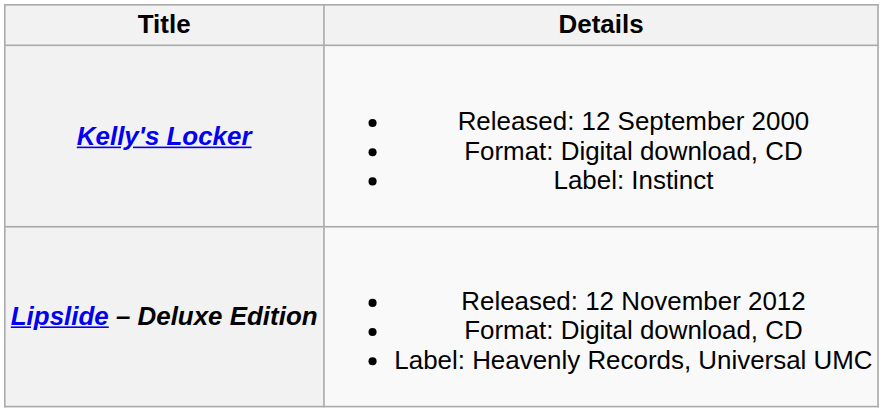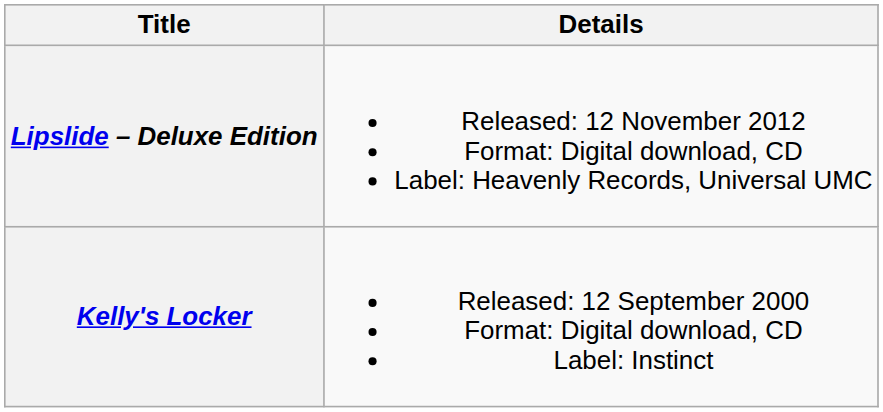rows swapped: Kelly's Locker <-> Lipslide – Deluxe Edition
